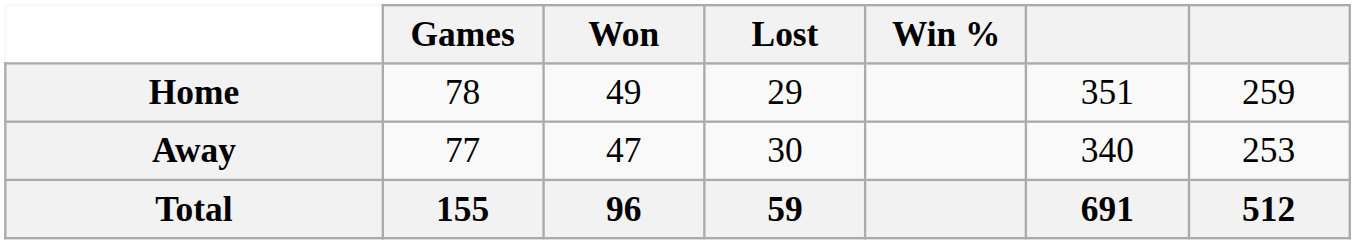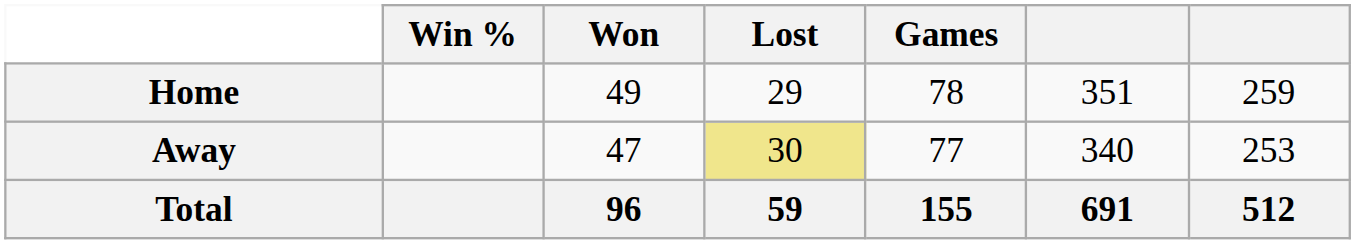columns swapped: Games <-> Win %
Away | Lost: no background -> khaki background
